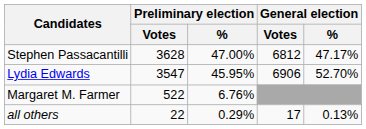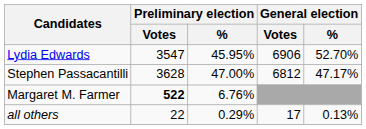rows swapped: Lydia Edwards <-> Stephen Passacantilli
Margaret M. Farmer | Preliminary election / Votes: normal -> bold
